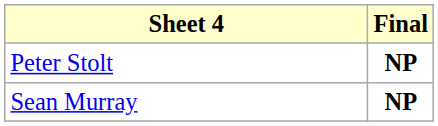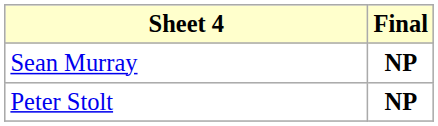rows swapped: Sean Murray <-> Peter Stolt
